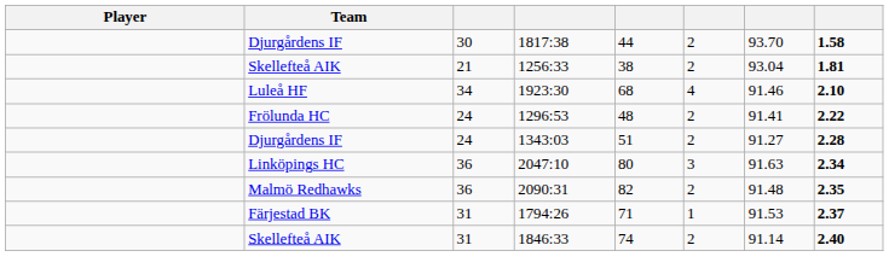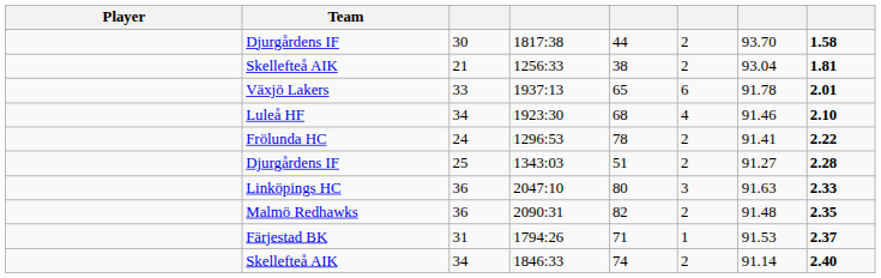+ row: Växjö Lakers | 33 | 1937:13 | 65 | 6 | 91.78 | 2.01
1296:53 | column 5: 48 -> 78
1343:03 | column 3: 24 -> 25
2047:10 | column 8: 2.34 -> 2.33
1846:33 | column 3: 31 -> 34
